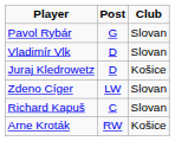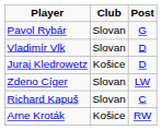columns swapped: Post <-> Club
